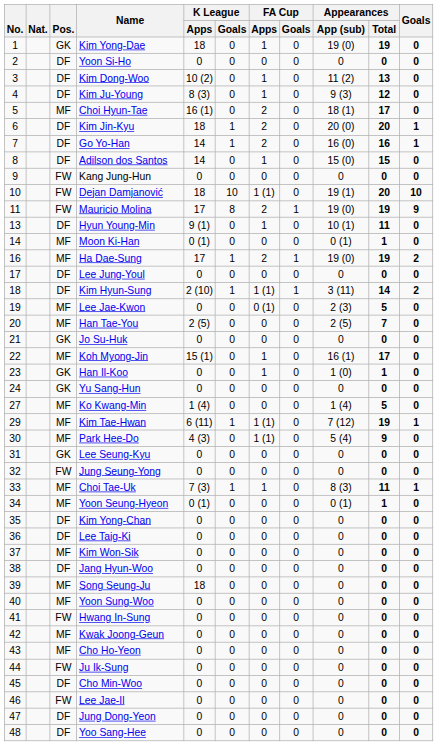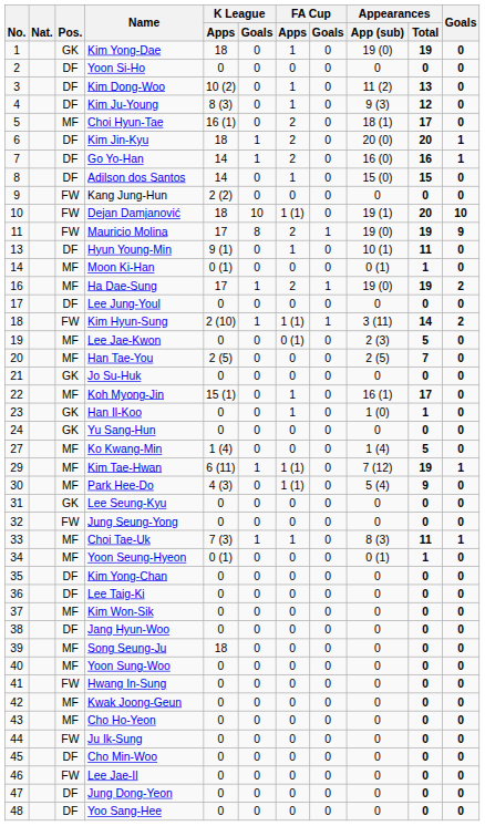Kang Jung-Hun | K League / Apps: 0 -> 2 (2)
Kim Hyun-Sung | Pos.: DF -> FW
